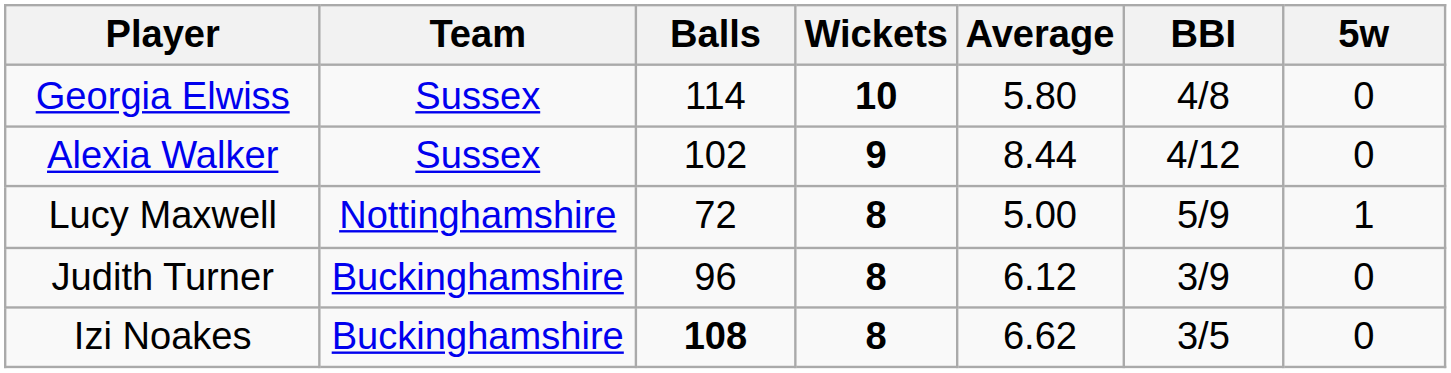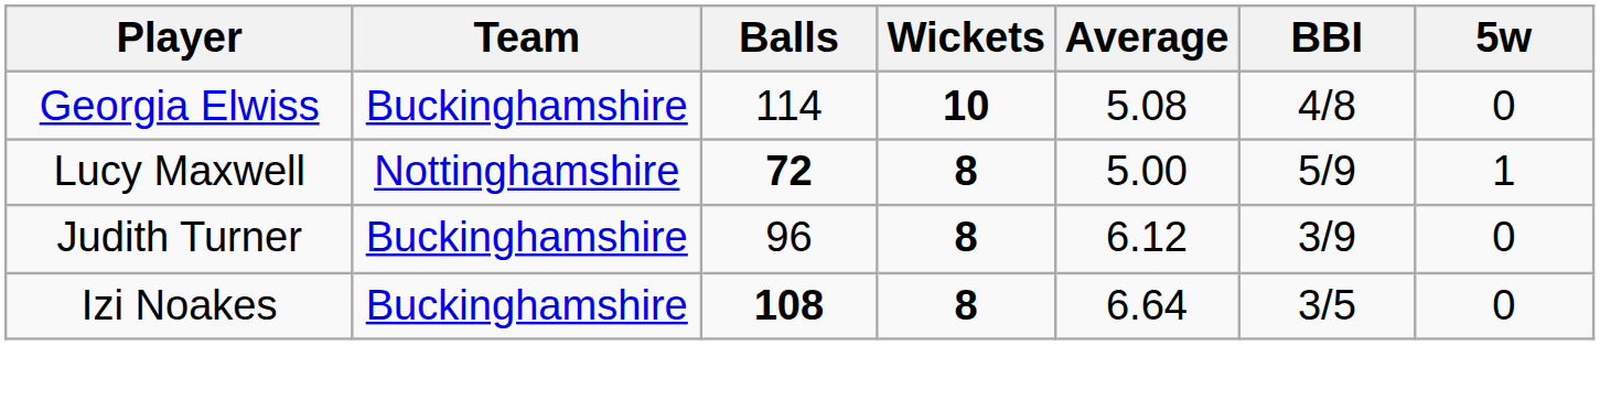Georgia Elwiss | Team: Sussex -> Buckinghamshire
Georgia Elwiss | Average: 5.80 -> 5.08
- row: Alexia Walker | Sussex | 102 | 9 | 8.44 | 4/12 | 0
Lucy Maxwell | Balls: normal -> bold
Izi Noakes | Average: 6.62 -> 6.64
